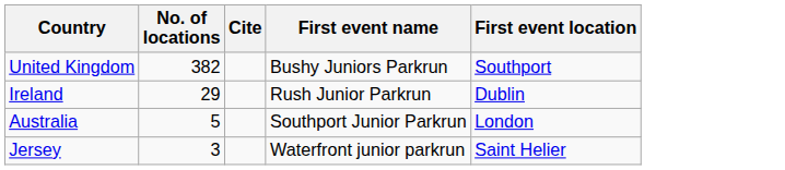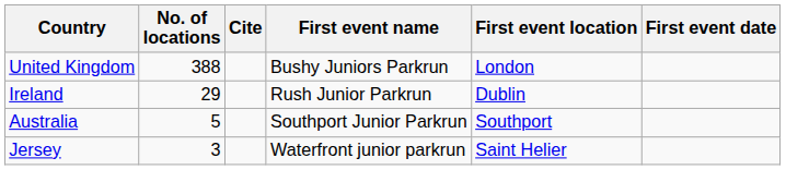+ column: First event date
United Kingdom | No. of locations: 382 -> 388
United Kingdom | First event location: Southport -> London
Australia | First event location: London -> Southport
